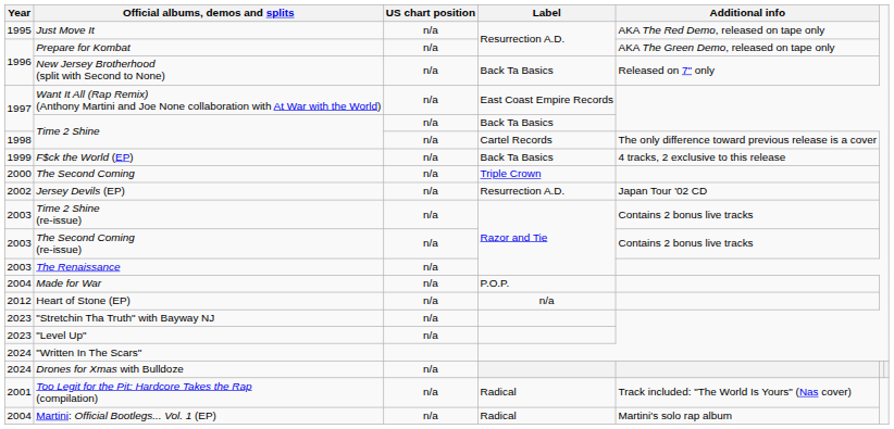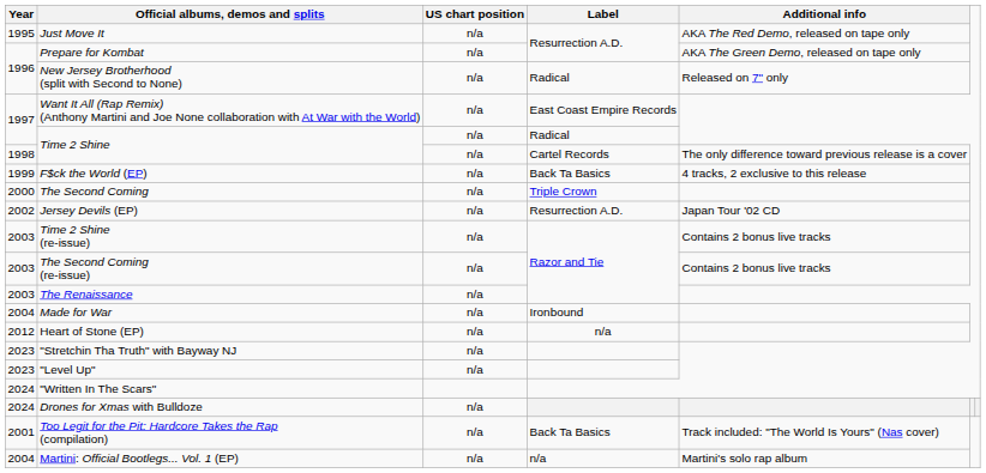New Jersey Brotherhood (split with Second to None) | Label: Back Ta Basics -> Radical
1997 / Time 2 Shine | Label: Back Ta Basics -> Radical
Made for War | Label: P.O.P. -> Ironbound
Too Legit for the Pit: Hardcore Takes the Rap (compilation) | Label: Radical -> Back Ta Basics
Martini: Official Bootlegs... Vol. 1 (EP) | Label: Radical -> n/a
